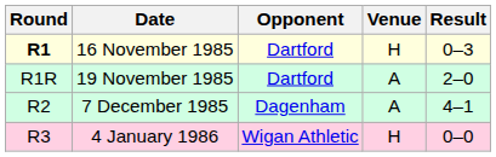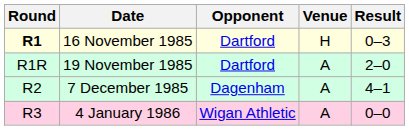4 January 1986 | Venue: H -> A
